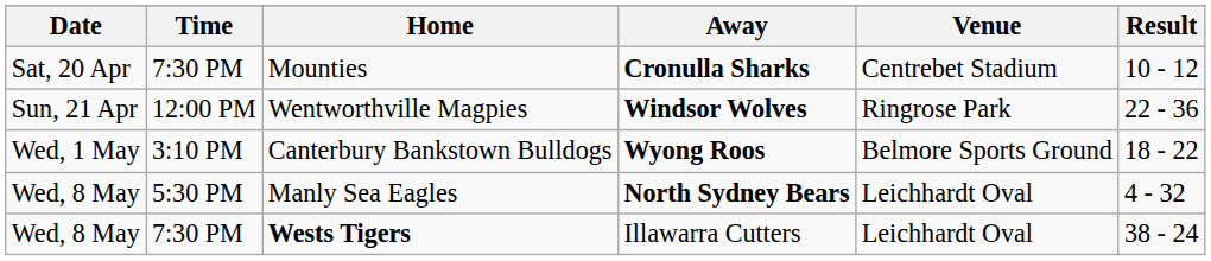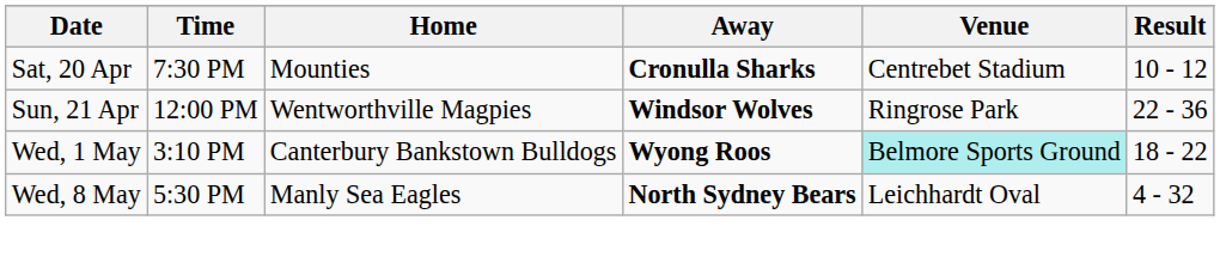Canterbury Bankstown Bulldogs | Venue: no background -> paleturquoise background
- row: Wed, 8 May | 7:30 PM | Wests Tigers | Illawarra Cutters | Leichhardt Oval | 38 - 24
